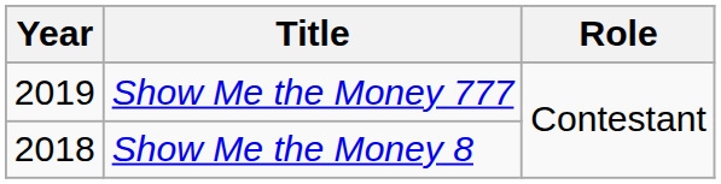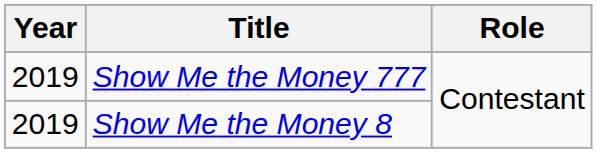Show Me the Money 8 | Year: 2018 -> 2019
